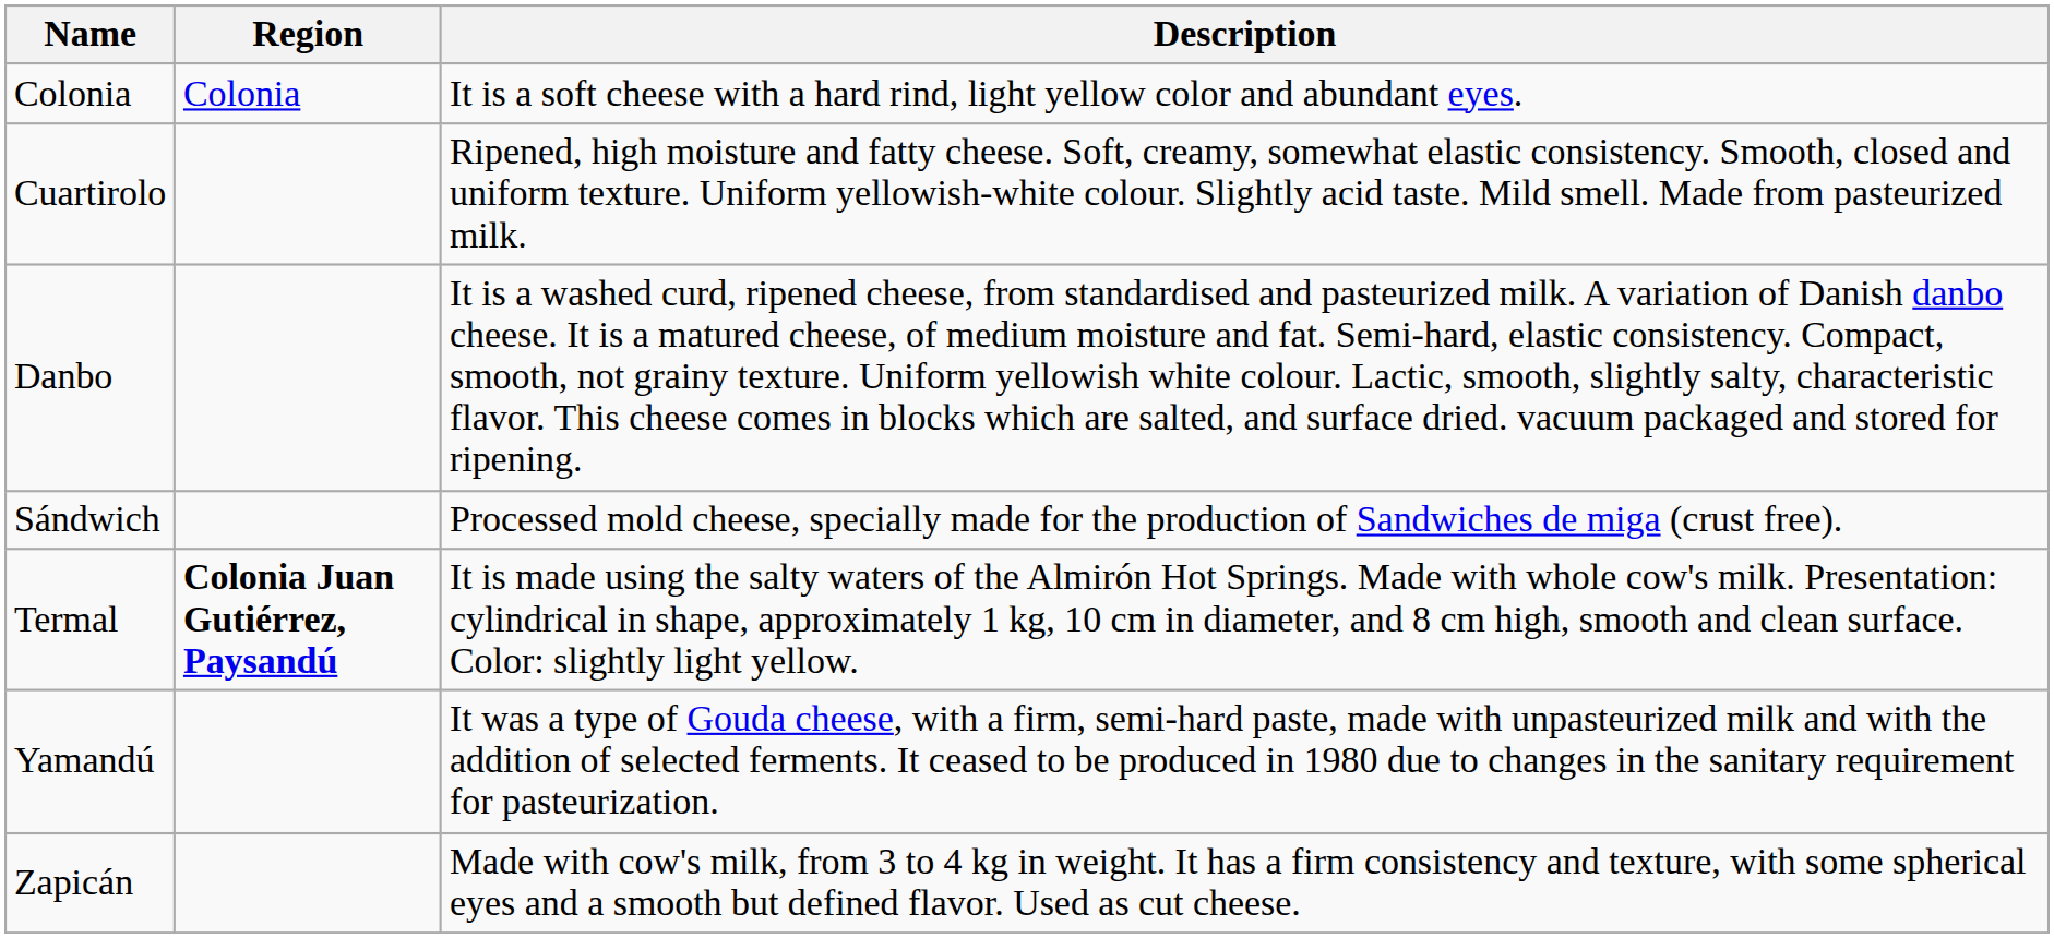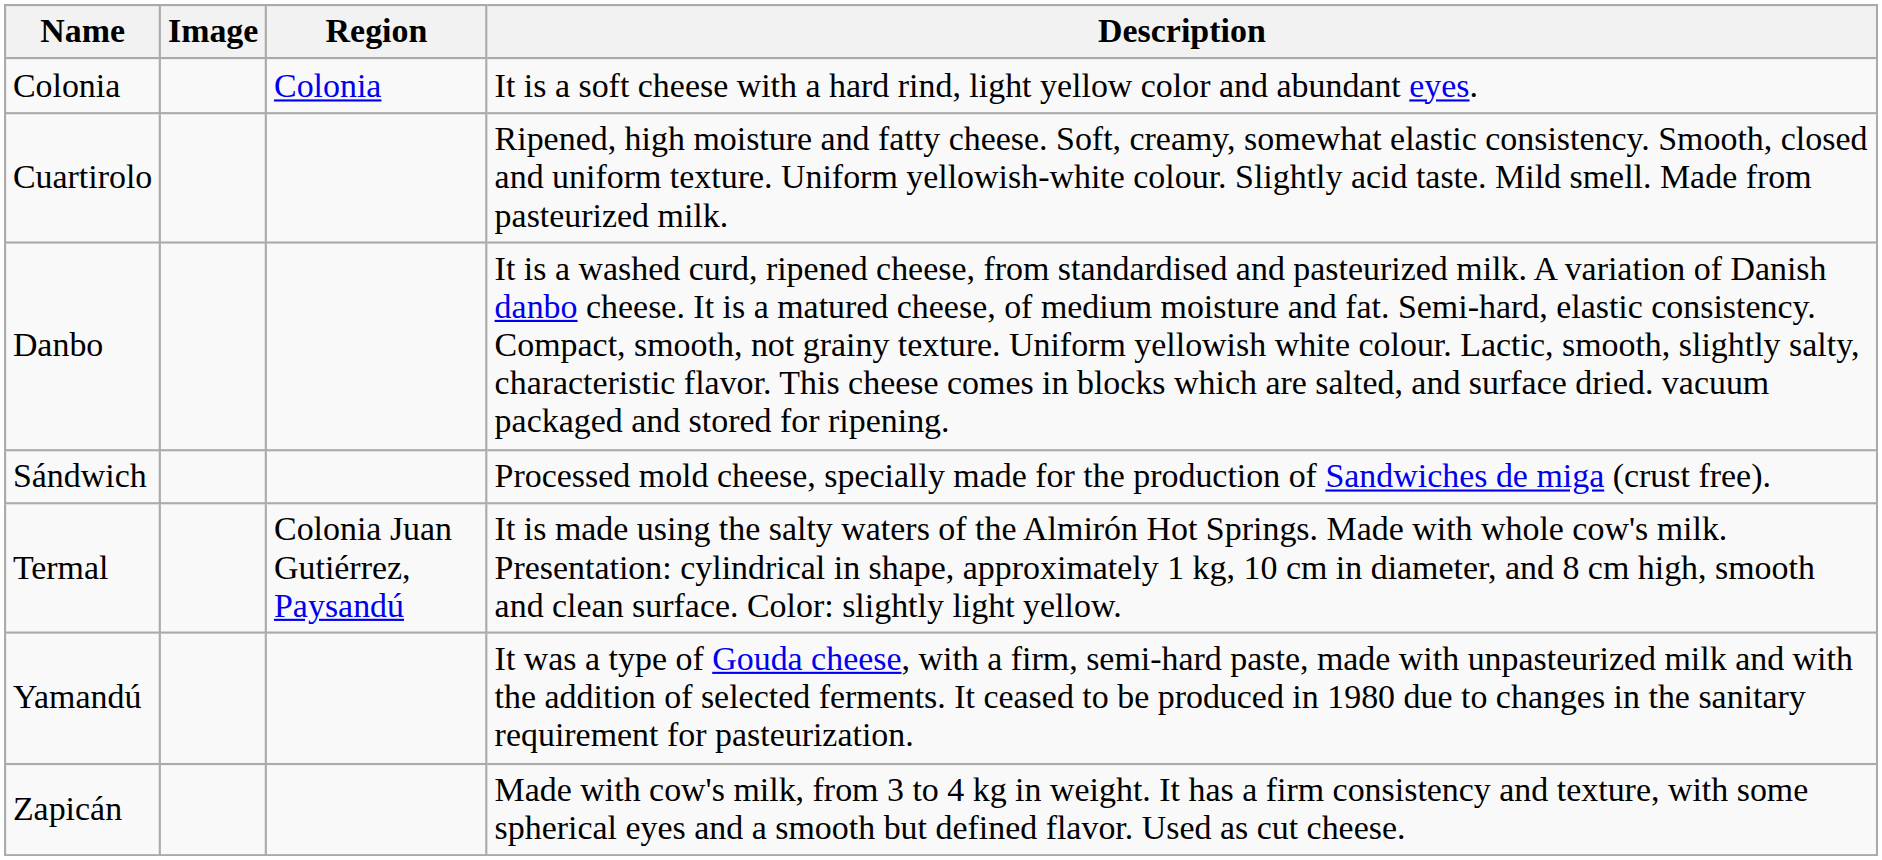+ column: Image
Termal | Region: bold -> normal
